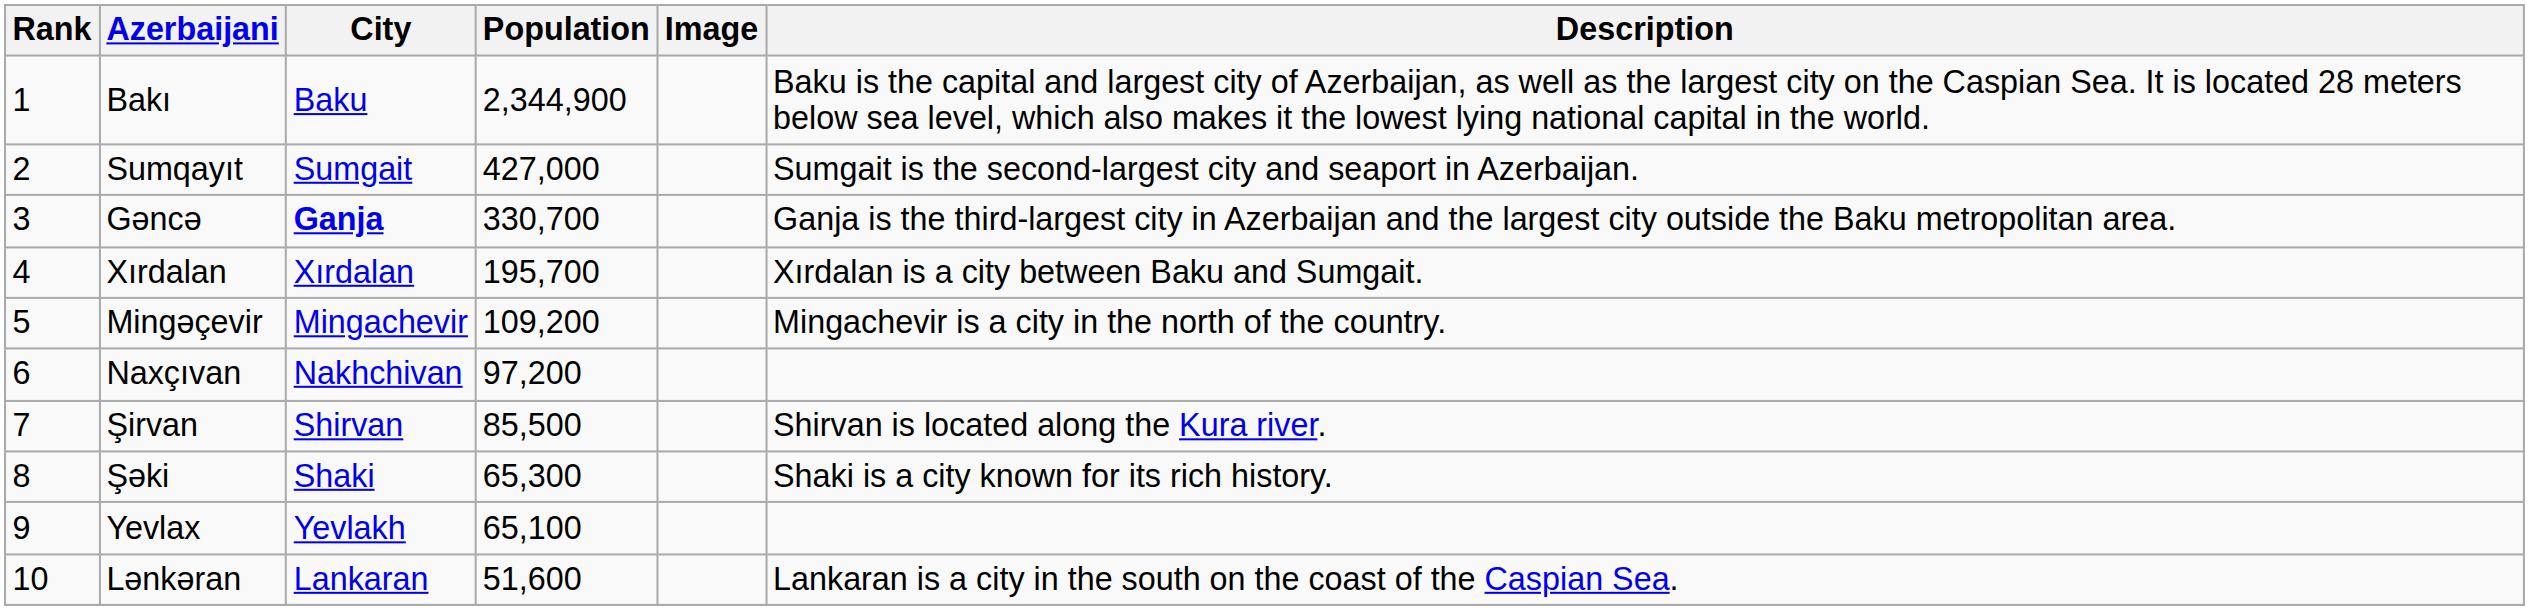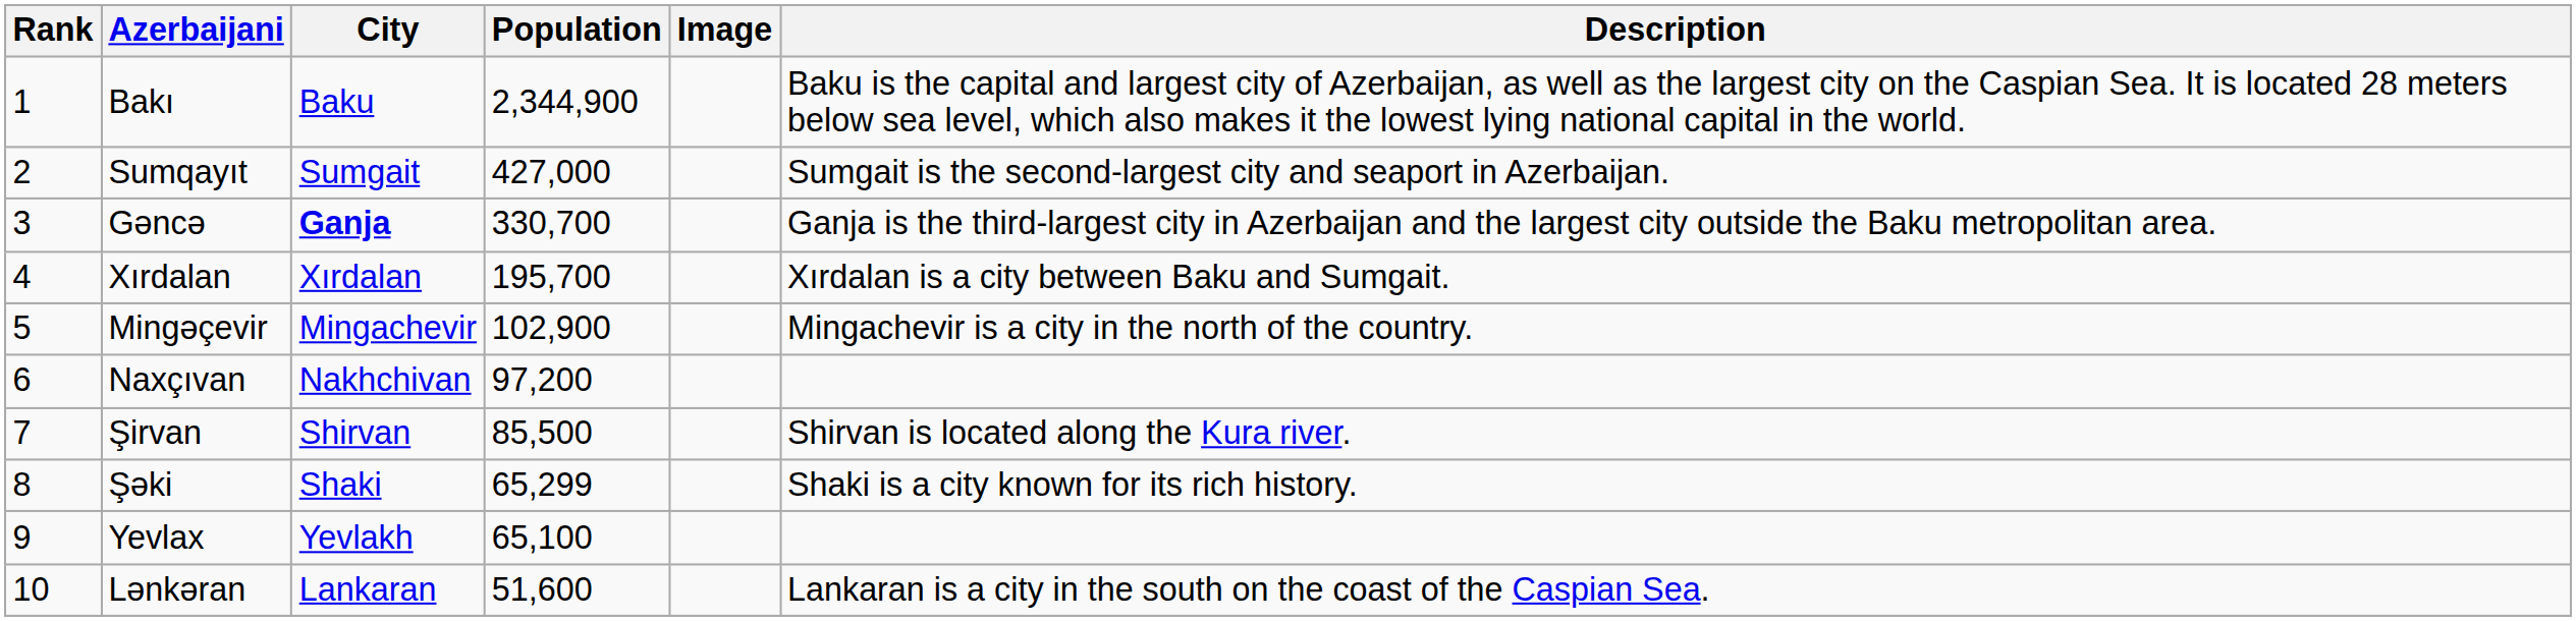Mingəçevir | Population: 109,200 -> 102,900
Şəki | Population: 65,300 -> 65,299
